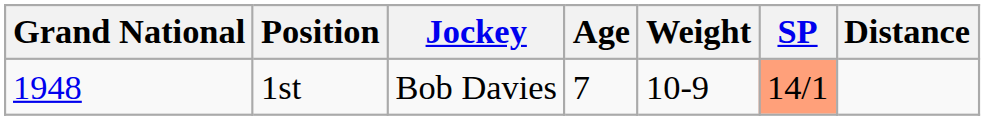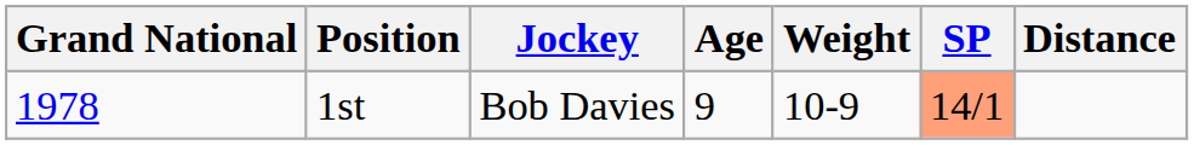1st | Grand National: 1948 -> 1978
1st | Age: 7 -> 9
